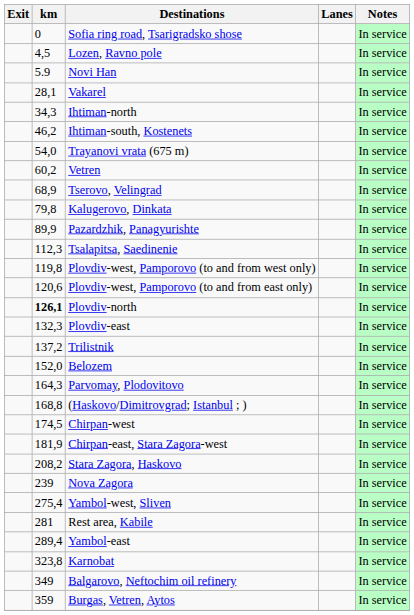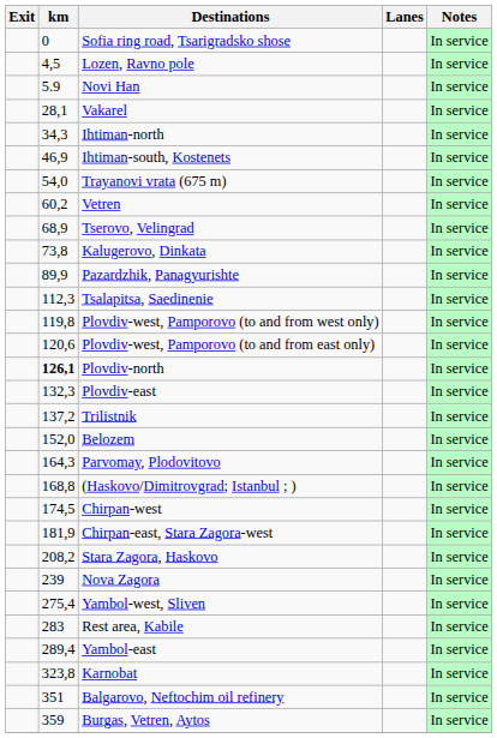Ihtiman-south, Kostenets | km: 46,2 -> 46,9
Kalugerovo, Dinkata | km: 79,8 -> 73,8
Rest area, Kabile | km: 281 -> 283
Balgarovo, Neftochim oil refinery | km: 349 -> 351
